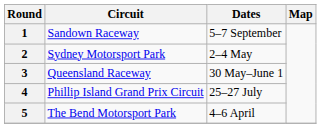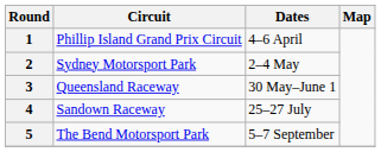1 | Circuit: Sandown Raceway -> Phillip Island Grand Prix Circuit
1 | Dates: 5–7 September -> 4–6 April
4 | Circuit: Phillip Island Grand Prix Circuit -> Sandown Raceway
5 | Dates: 4–6 April -> 5–7 September
